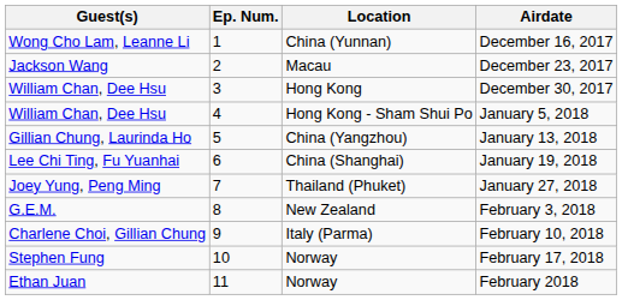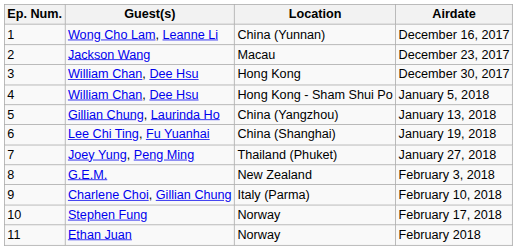columns swapped: Ep. Num. <-> Guest(s)
